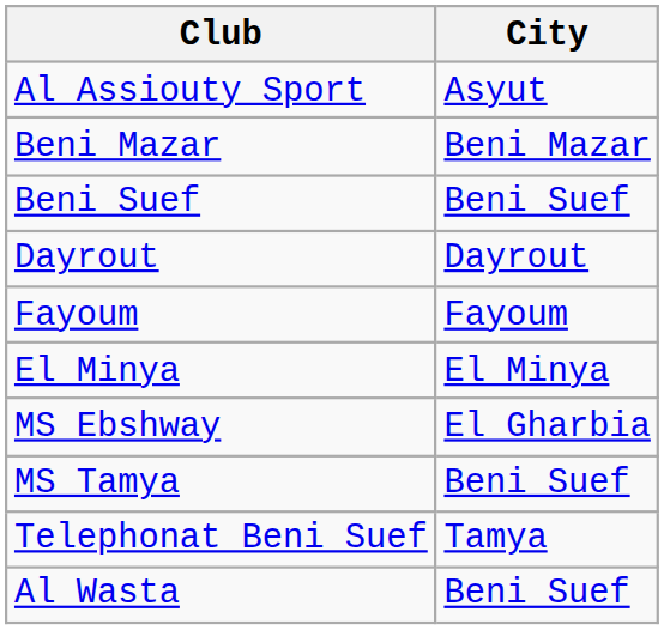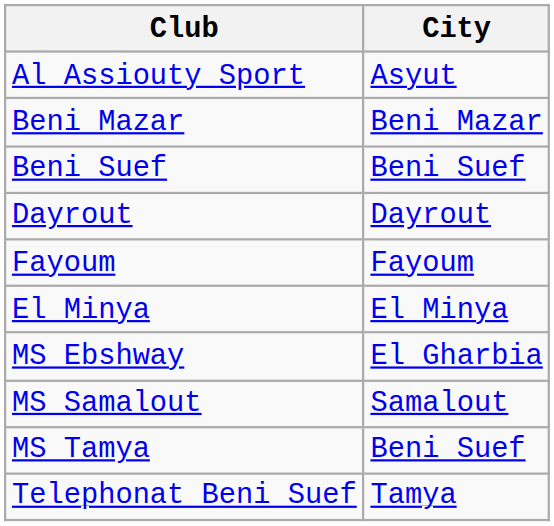+ row: MS Samalout | Samalout
- row: Al Wasta | Beni Suef
